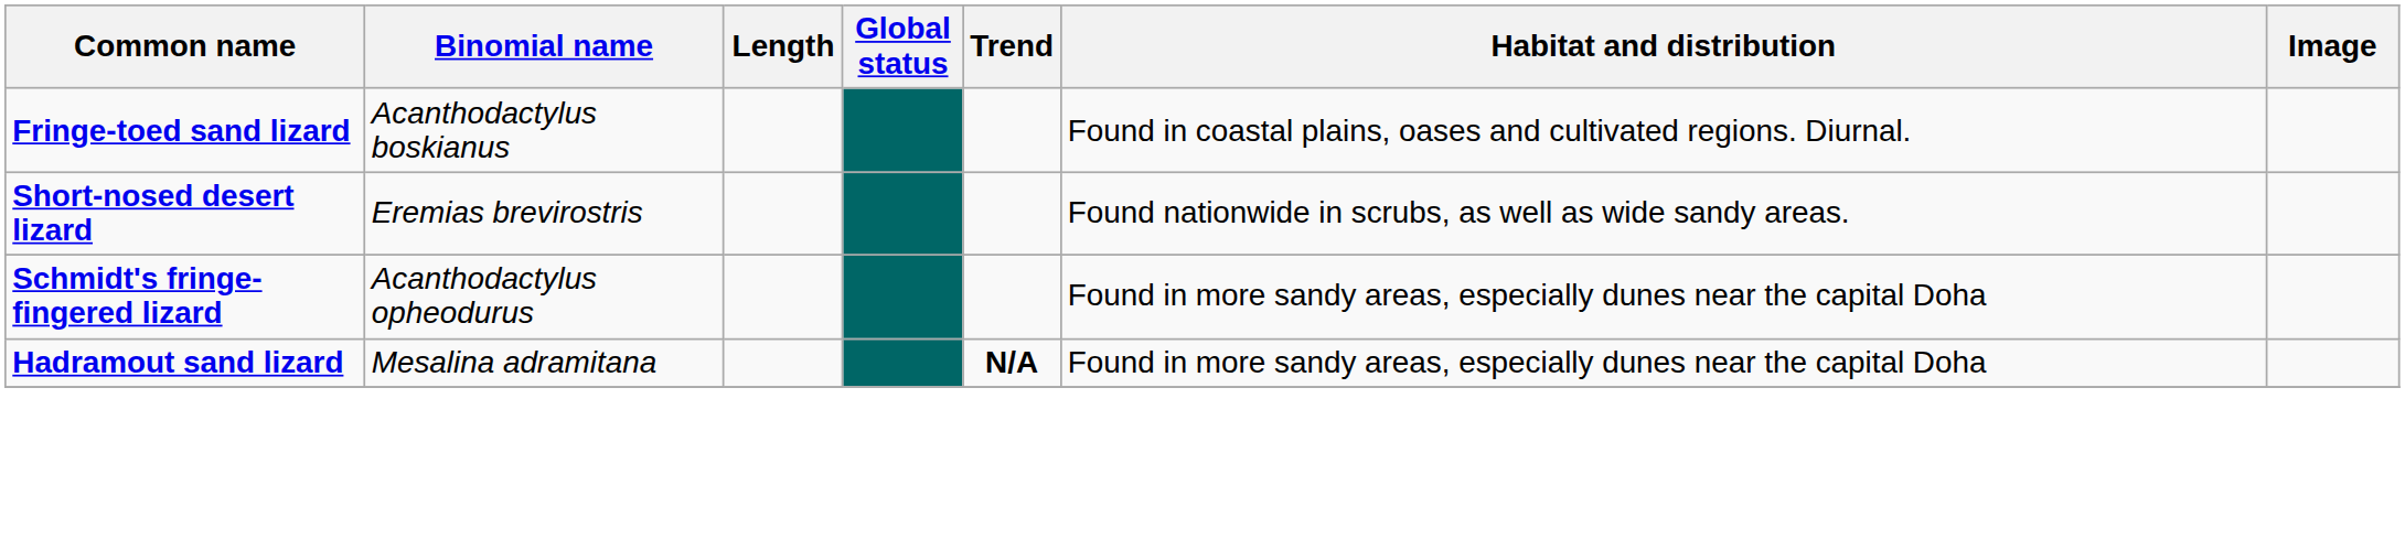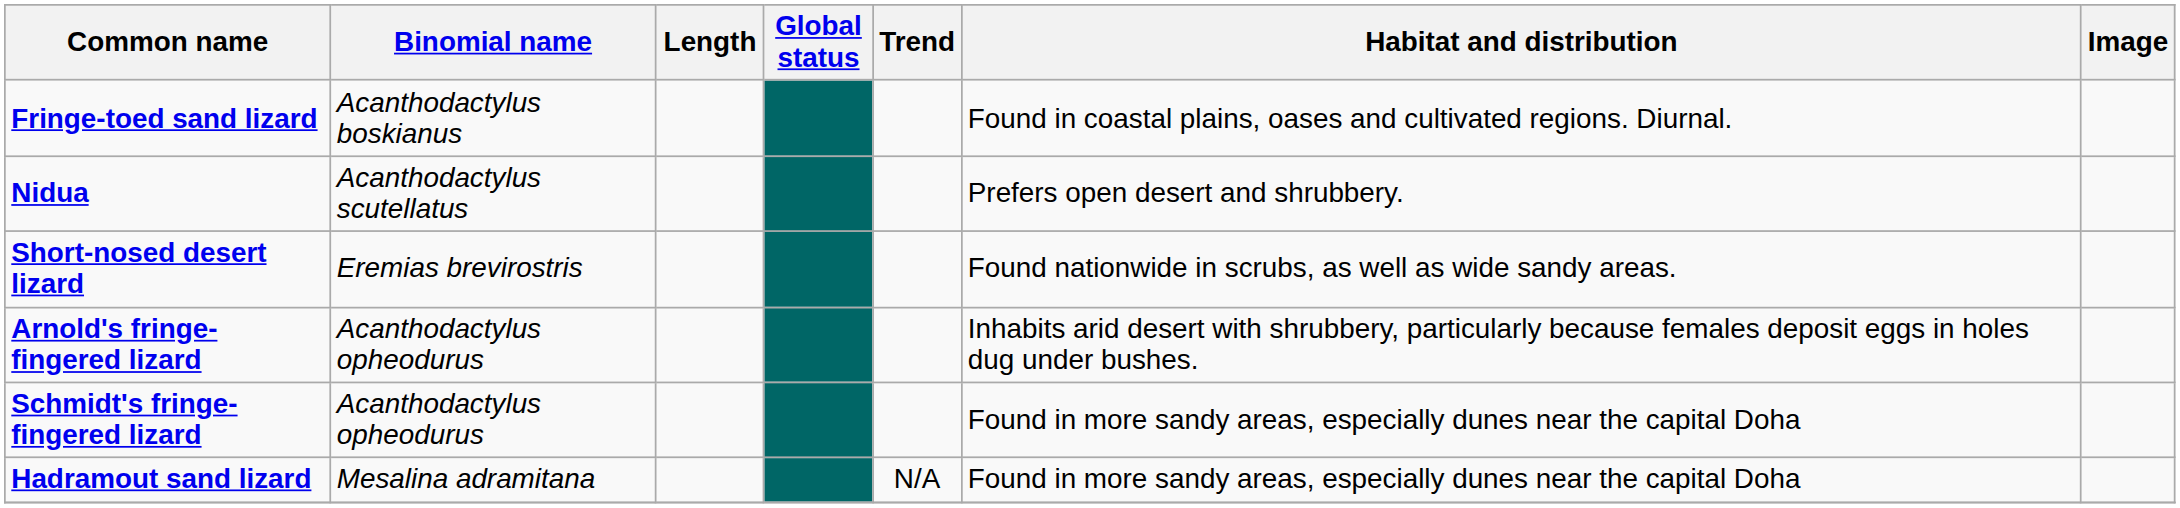+ row: Nidua | Acanthodactylus scutellatus | Prefers open desert and shrubbery.
+ row: Arnold's fringe-fingered lizard | Acanthodactylus opheodurus | Inhabits arid desert with shrubbery, particularly because females deposit eggs in holes dug under bushes.
Hadramout sand lizard | Trend: bold -> normal
